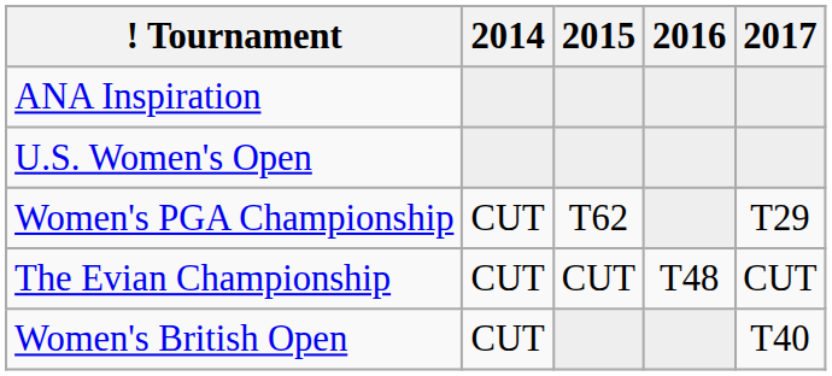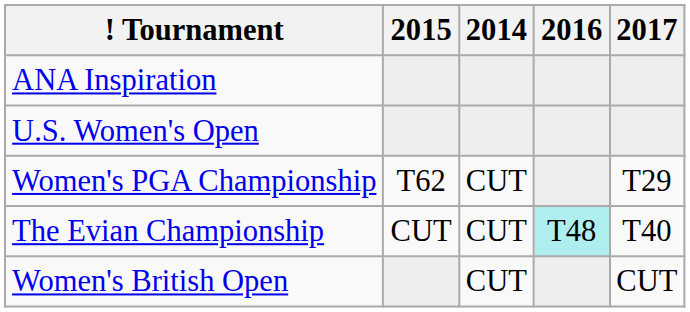columns swapped: 2014 <-> 2015
The Evian Championship | 2016: no background -> paleturquoise background
The Evian Championship | 2017: CUT -> T40
Women's British Open | 2017: T40 -> CUT
